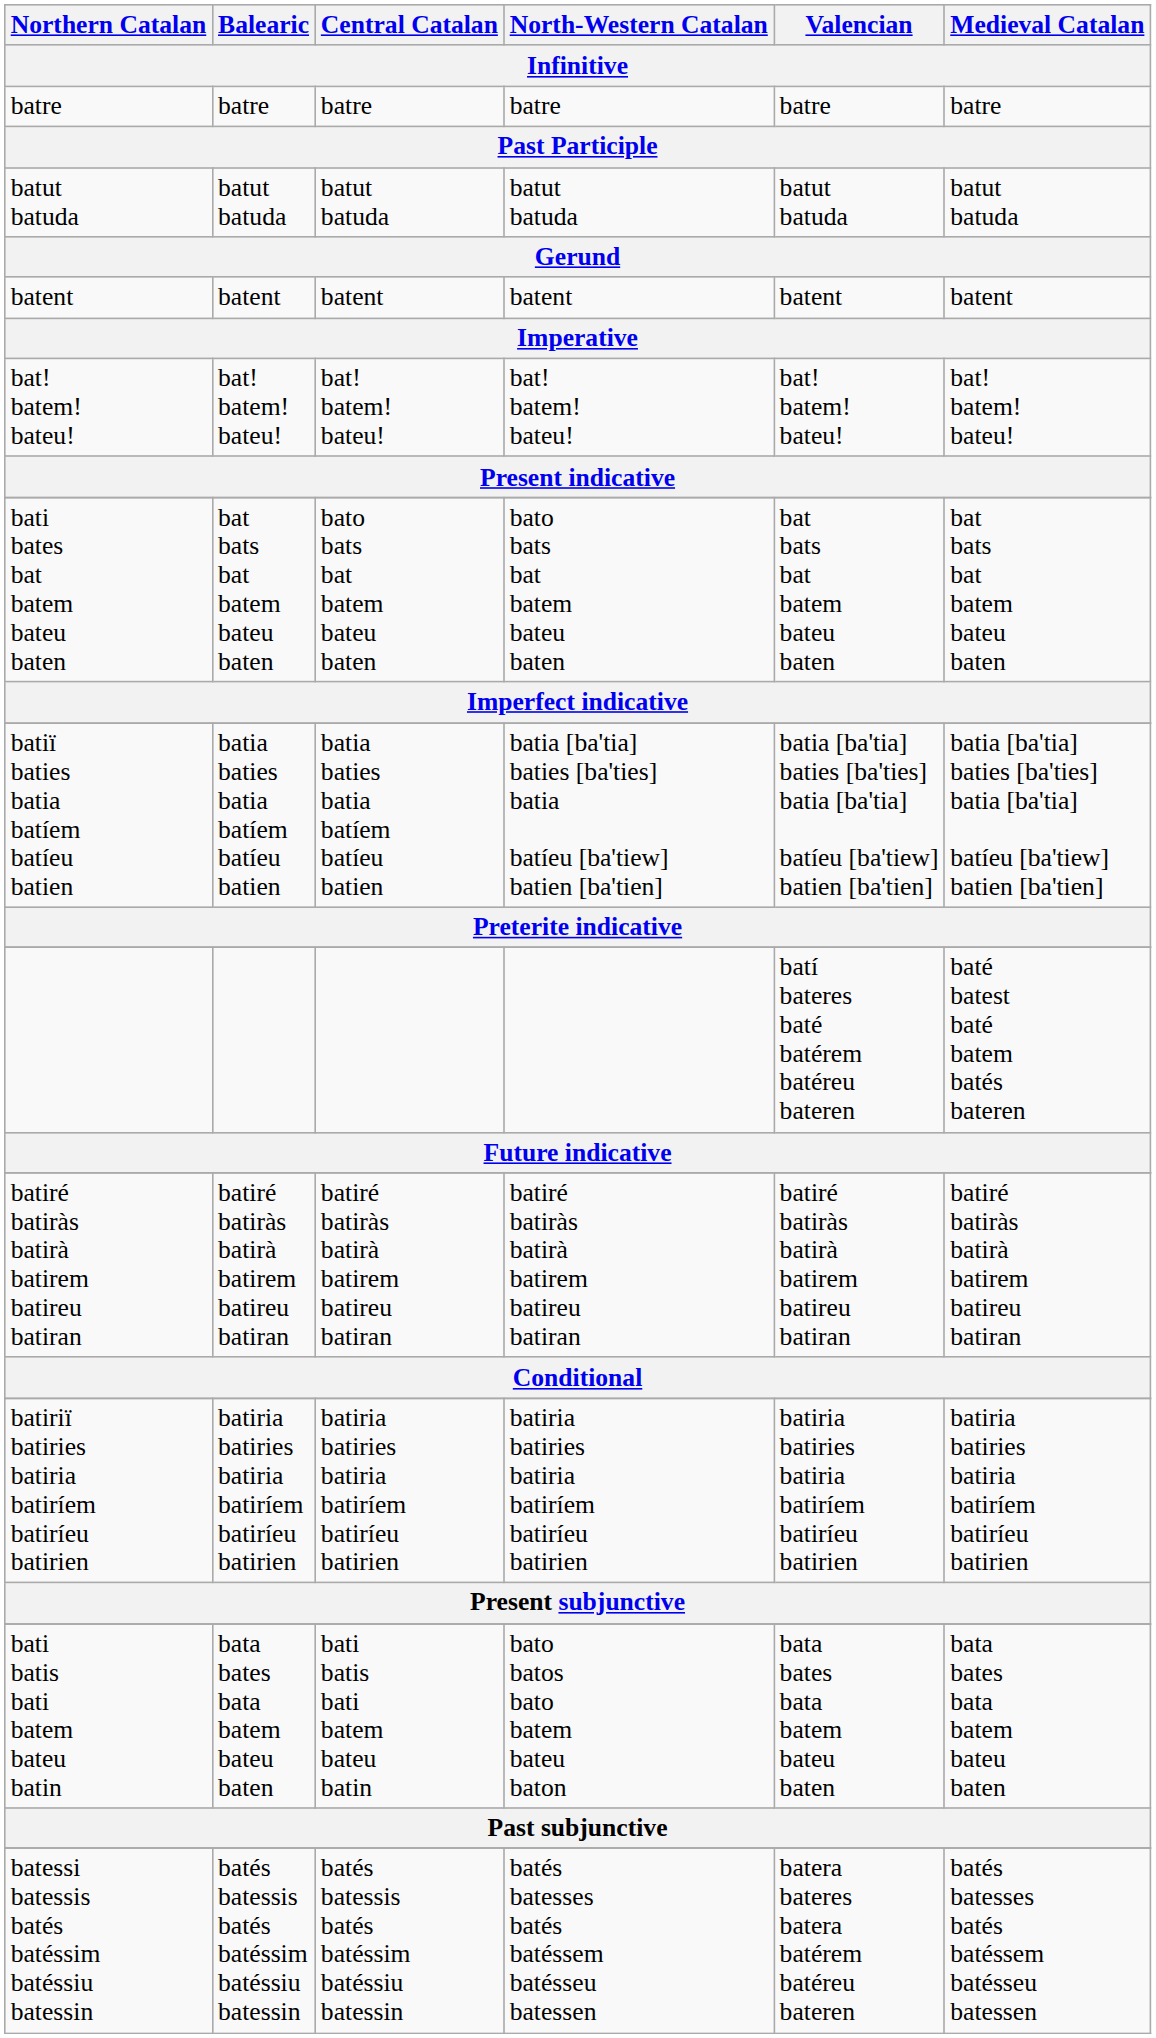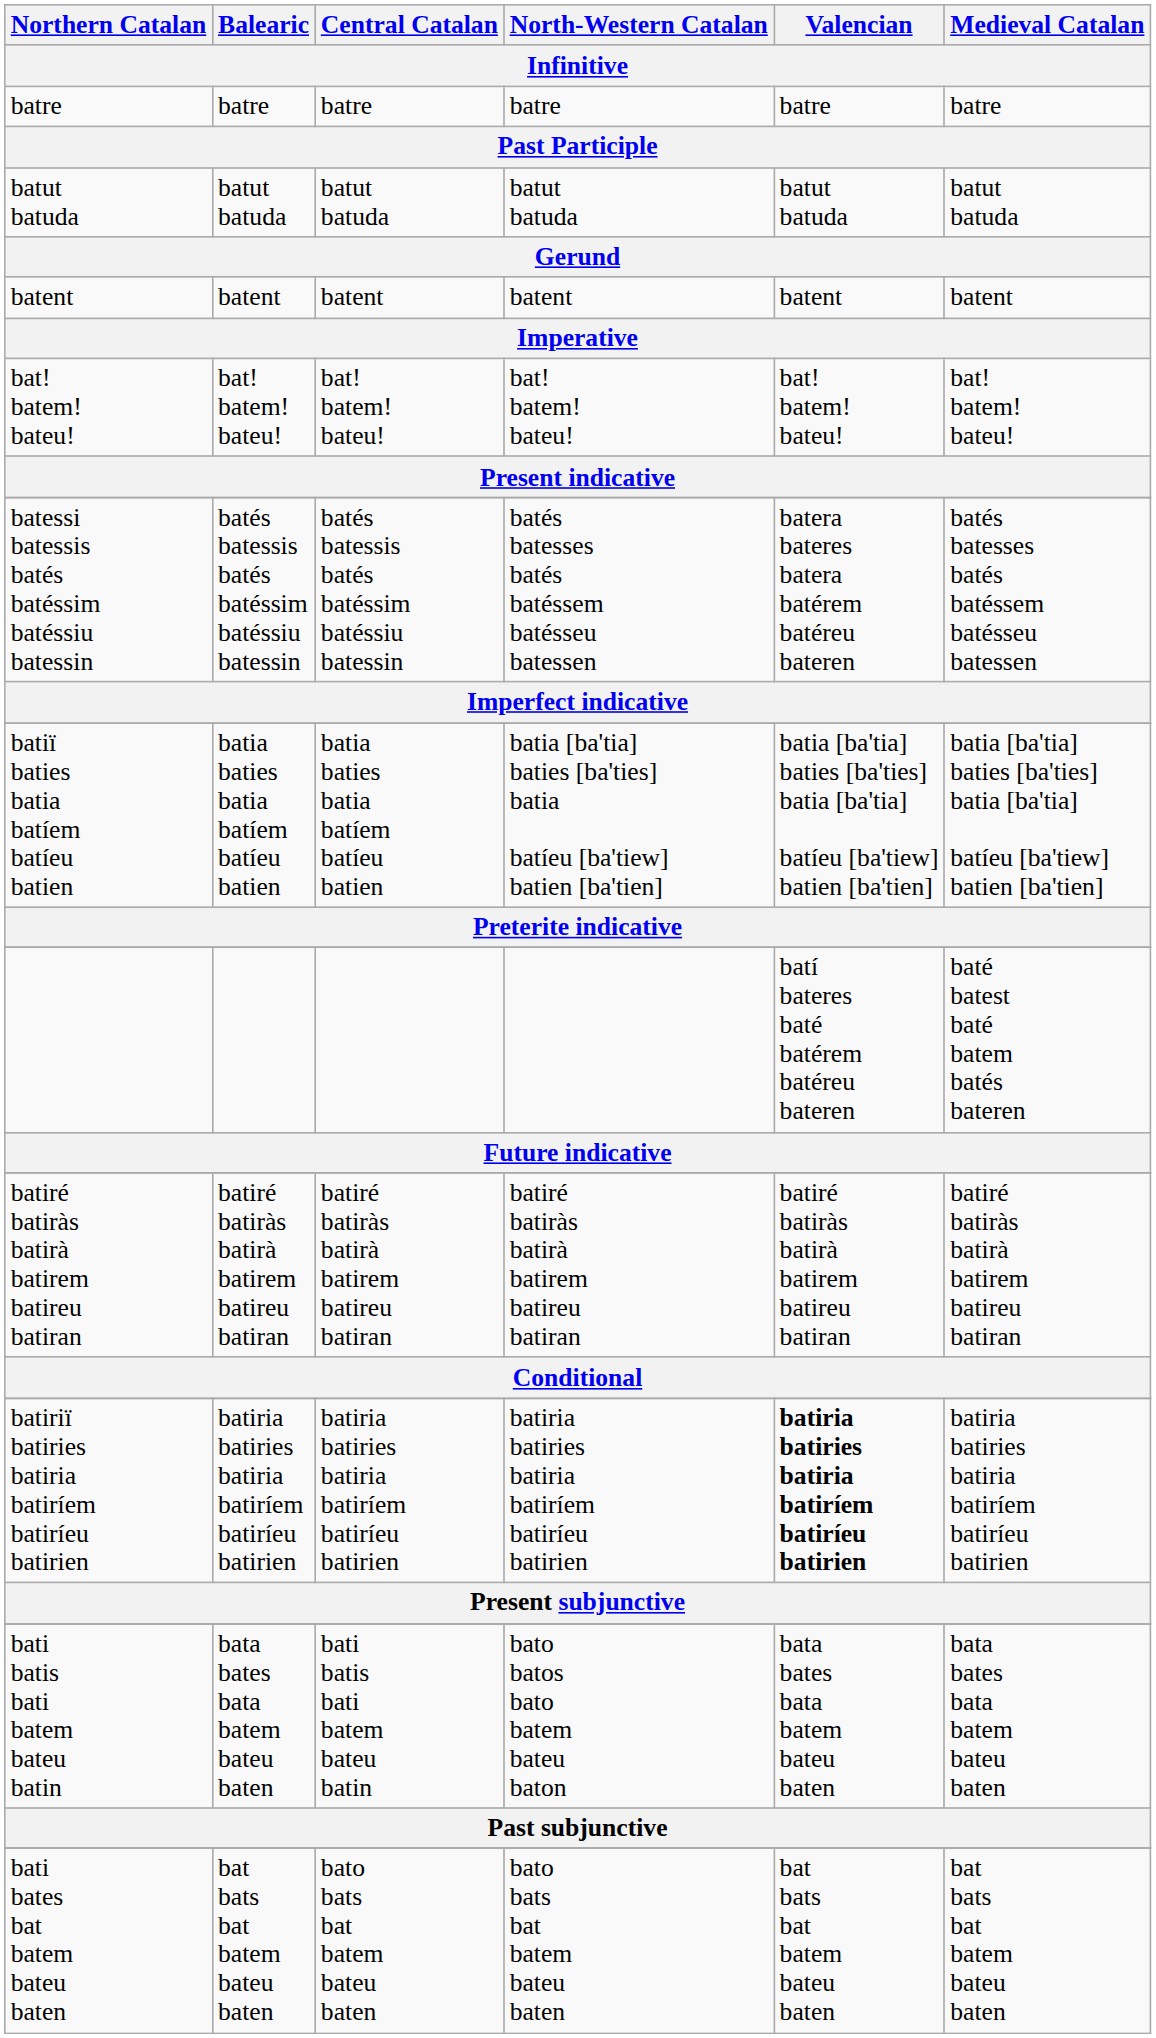rows swapped: bati bates bat batem bateu baten <-> batessi batessis batés batéssim batéssiu batessin
batiriï batiries batiria batiríem batiríeu batirien | Valencian: normal -> bold
